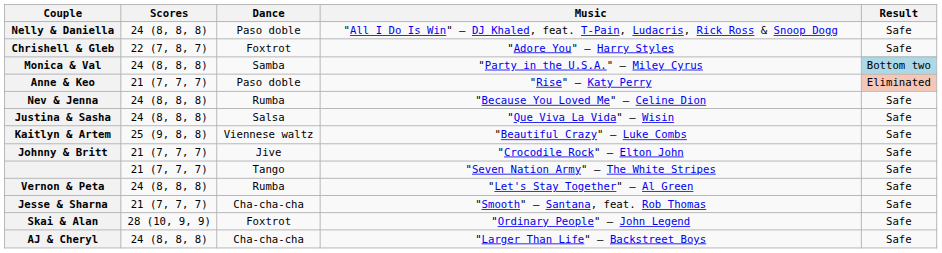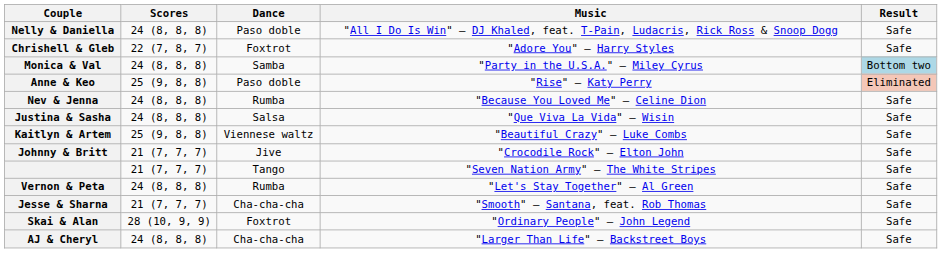Anne & Keo | Scores: 21 (7, 7, 7) -> 25 (9, 8, 8)
